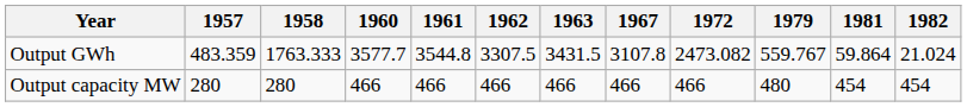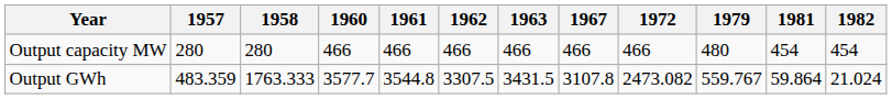rows swapped: Output capacity MW <-> Output GWh
